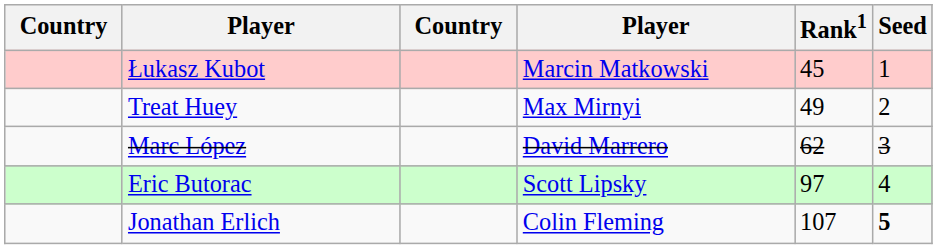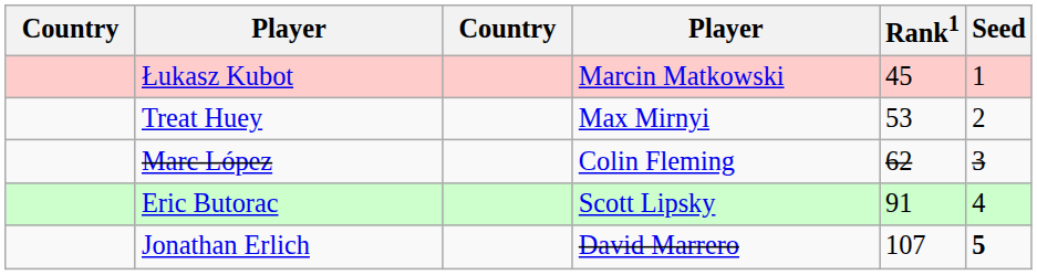Treat Huey | Rank1: 49 -> 53
Marc López | column 4: David Marrero -> Colin Fleming
Eric Butorac | Rank1: 97 -> 91
Jonathan Erlich | column 4: Colin Fleming -> David Marrero
